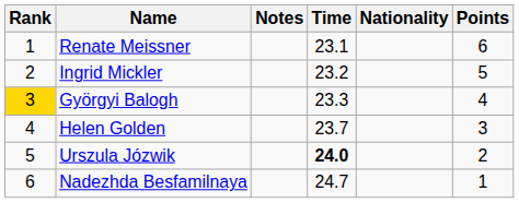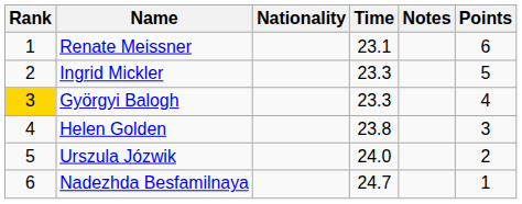columns swapped: Nationality <-> Notes
Ingrid Mickler | Time: 23.2 -> 23.3
Helen Golden | Time: 23.7 -> 23.8
Urszula Józwik | Time: bold -> normal
